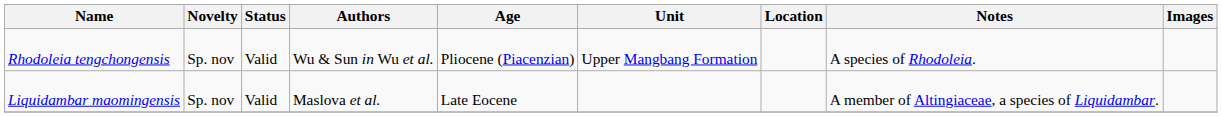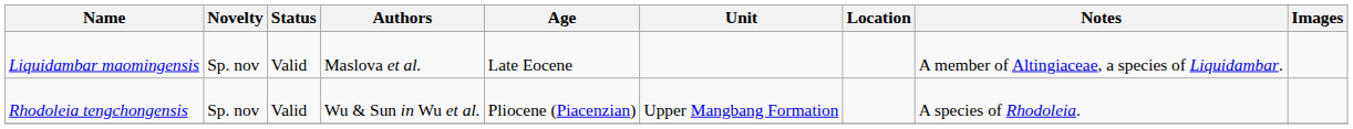rows swapped: Liquidambar maomingensis <-> Rhodoleia tengchongensis
